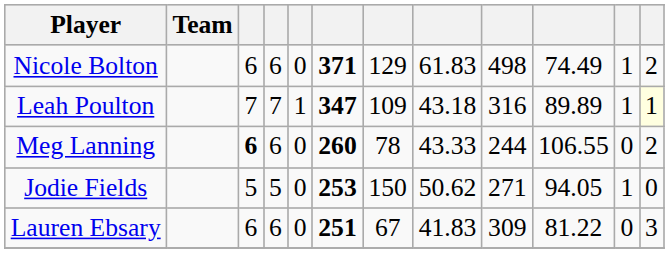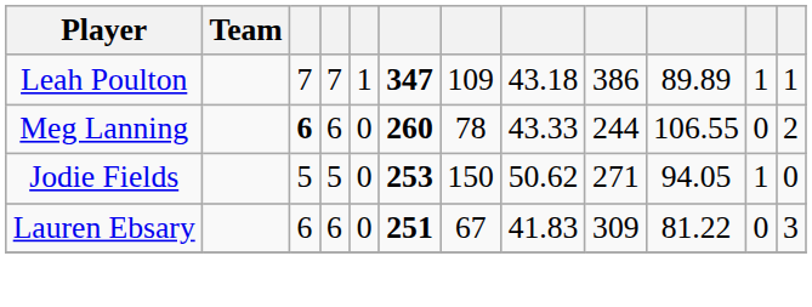- row: Nicole Bolton | 6 | 6 | 0 | 371 | 129 | 61.83 | 498 | 74.49 | 1 | 2
Leah Poulton | column 9: 316 -> 386
Leah Poulton | column 12: lightyellow background -> no background
